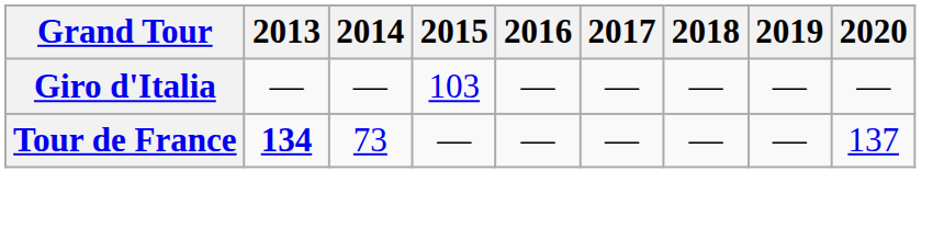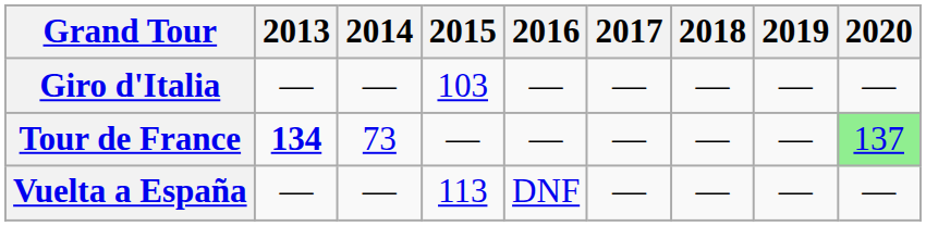Tour de France | 2020: no background -> lightgreen background
+ row: Vuelta a España | — | — | 113 | DNF | — | — | — | —
